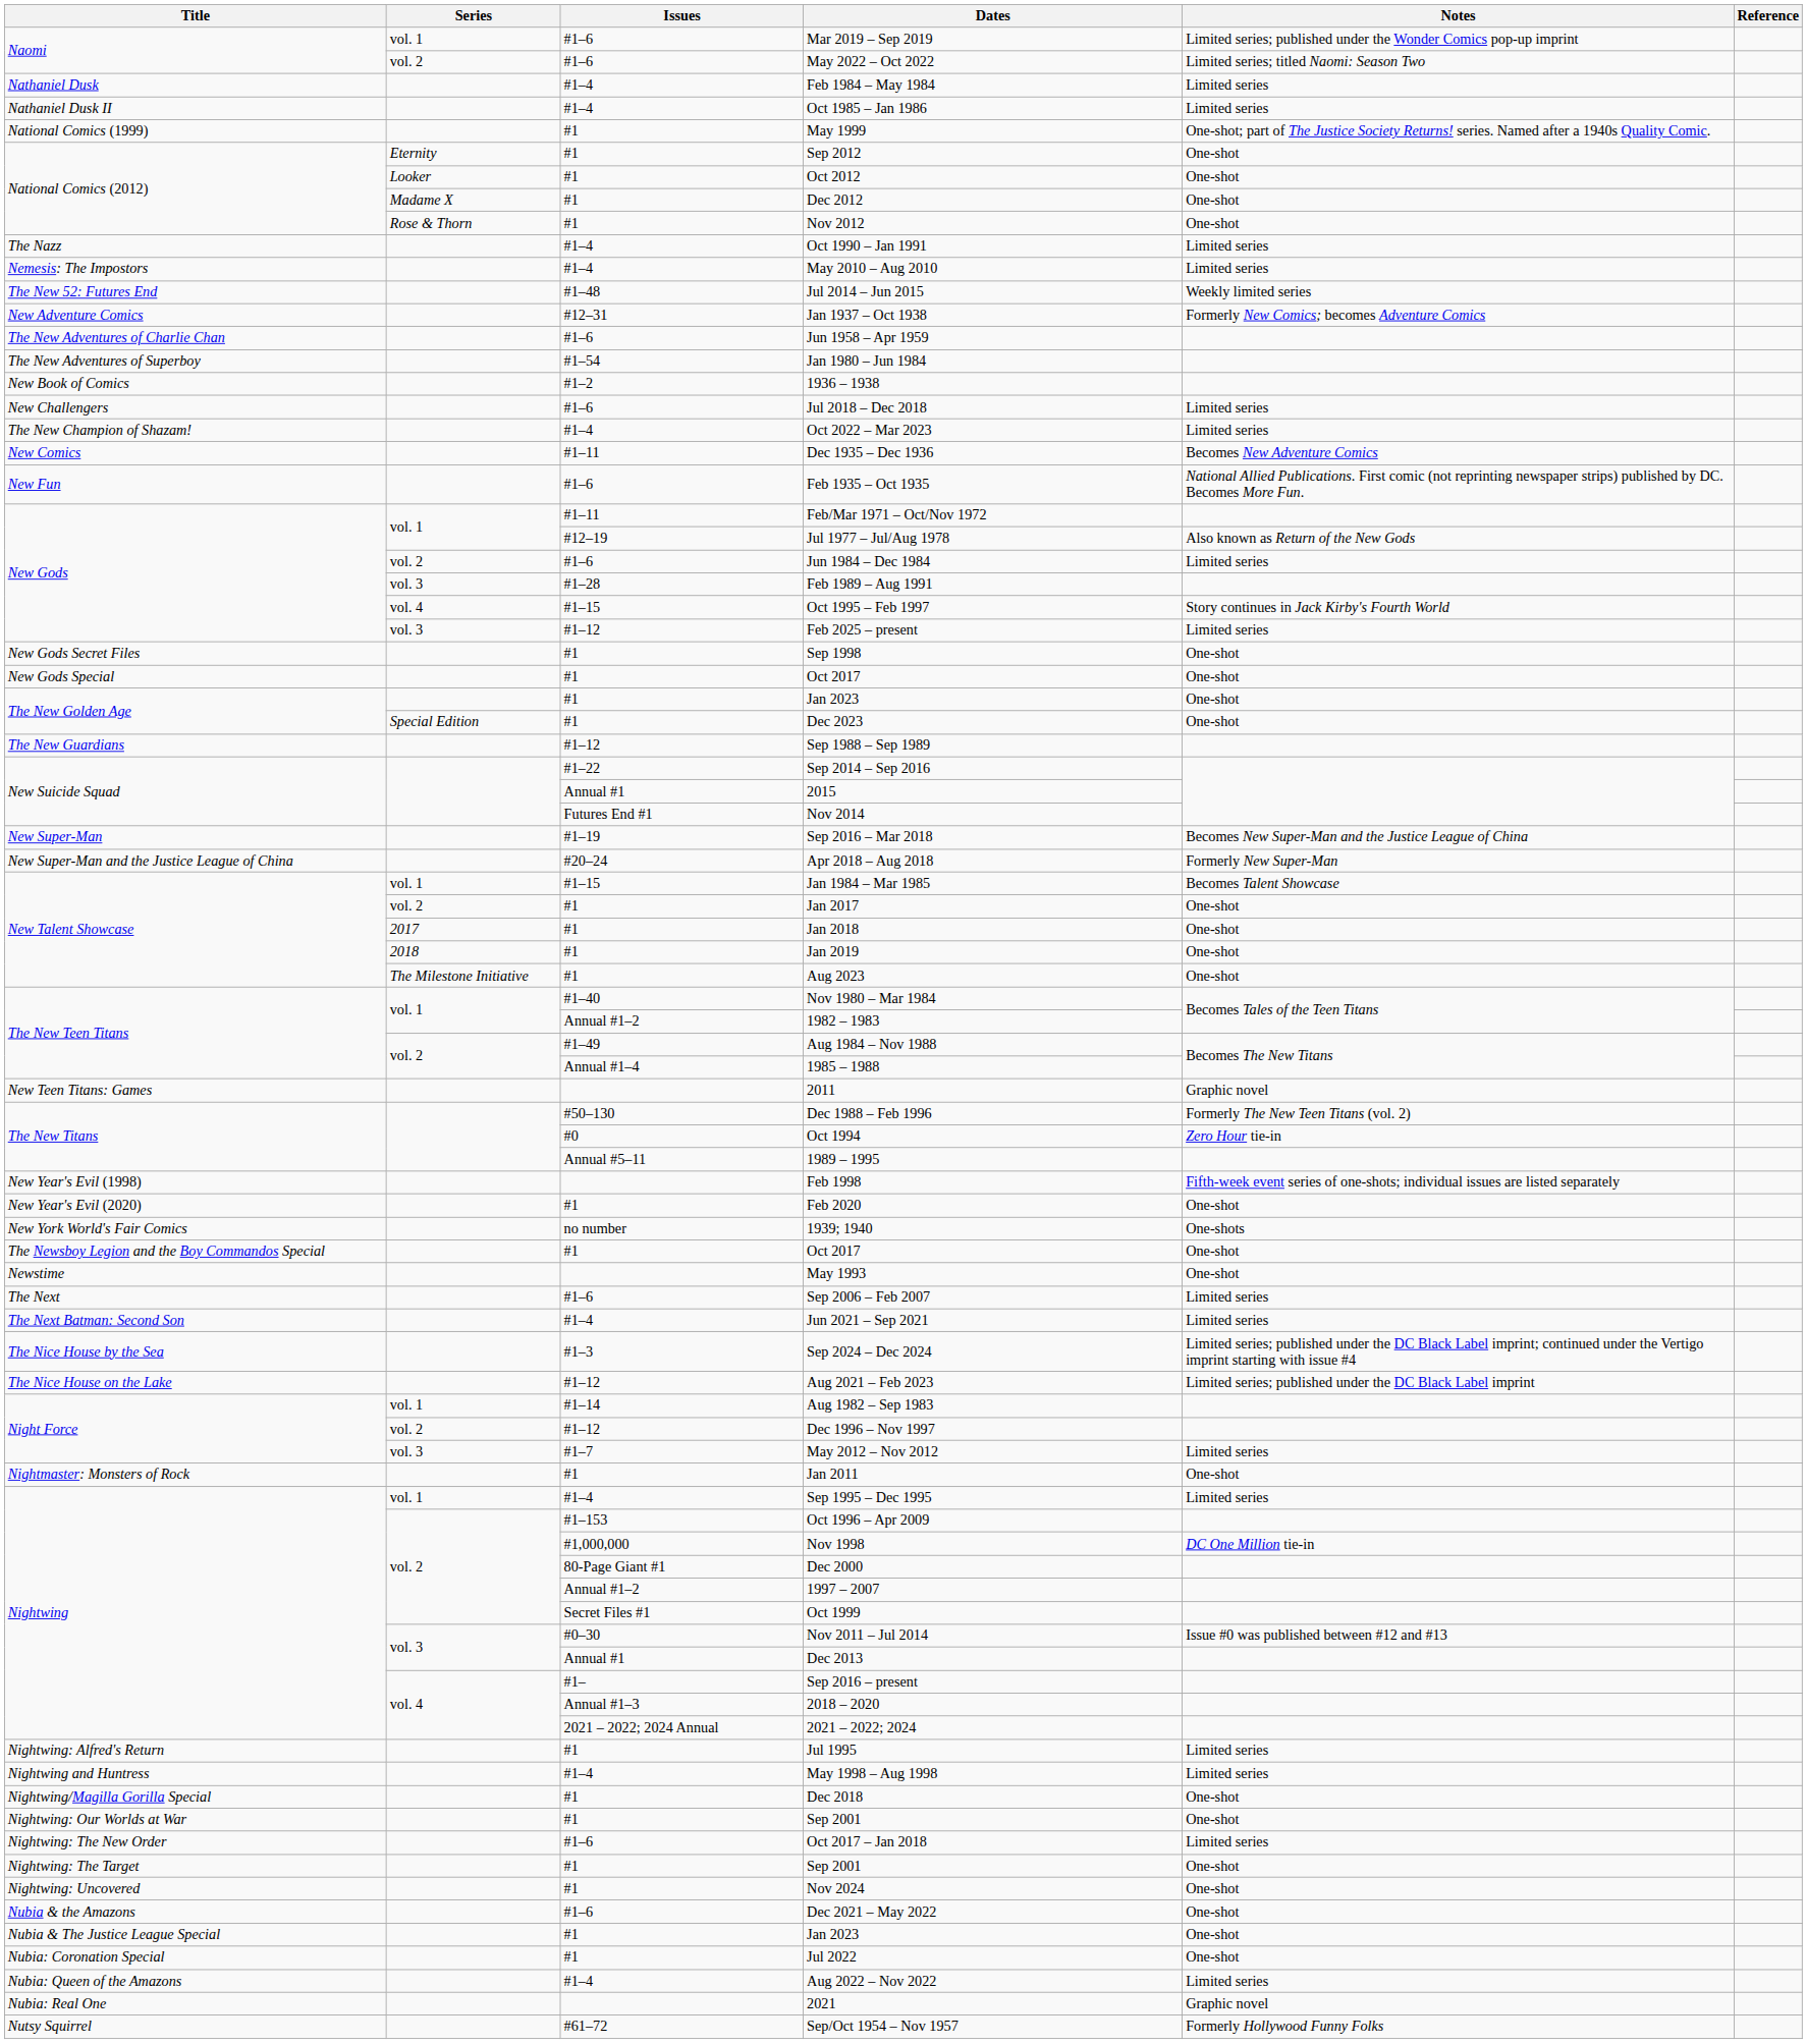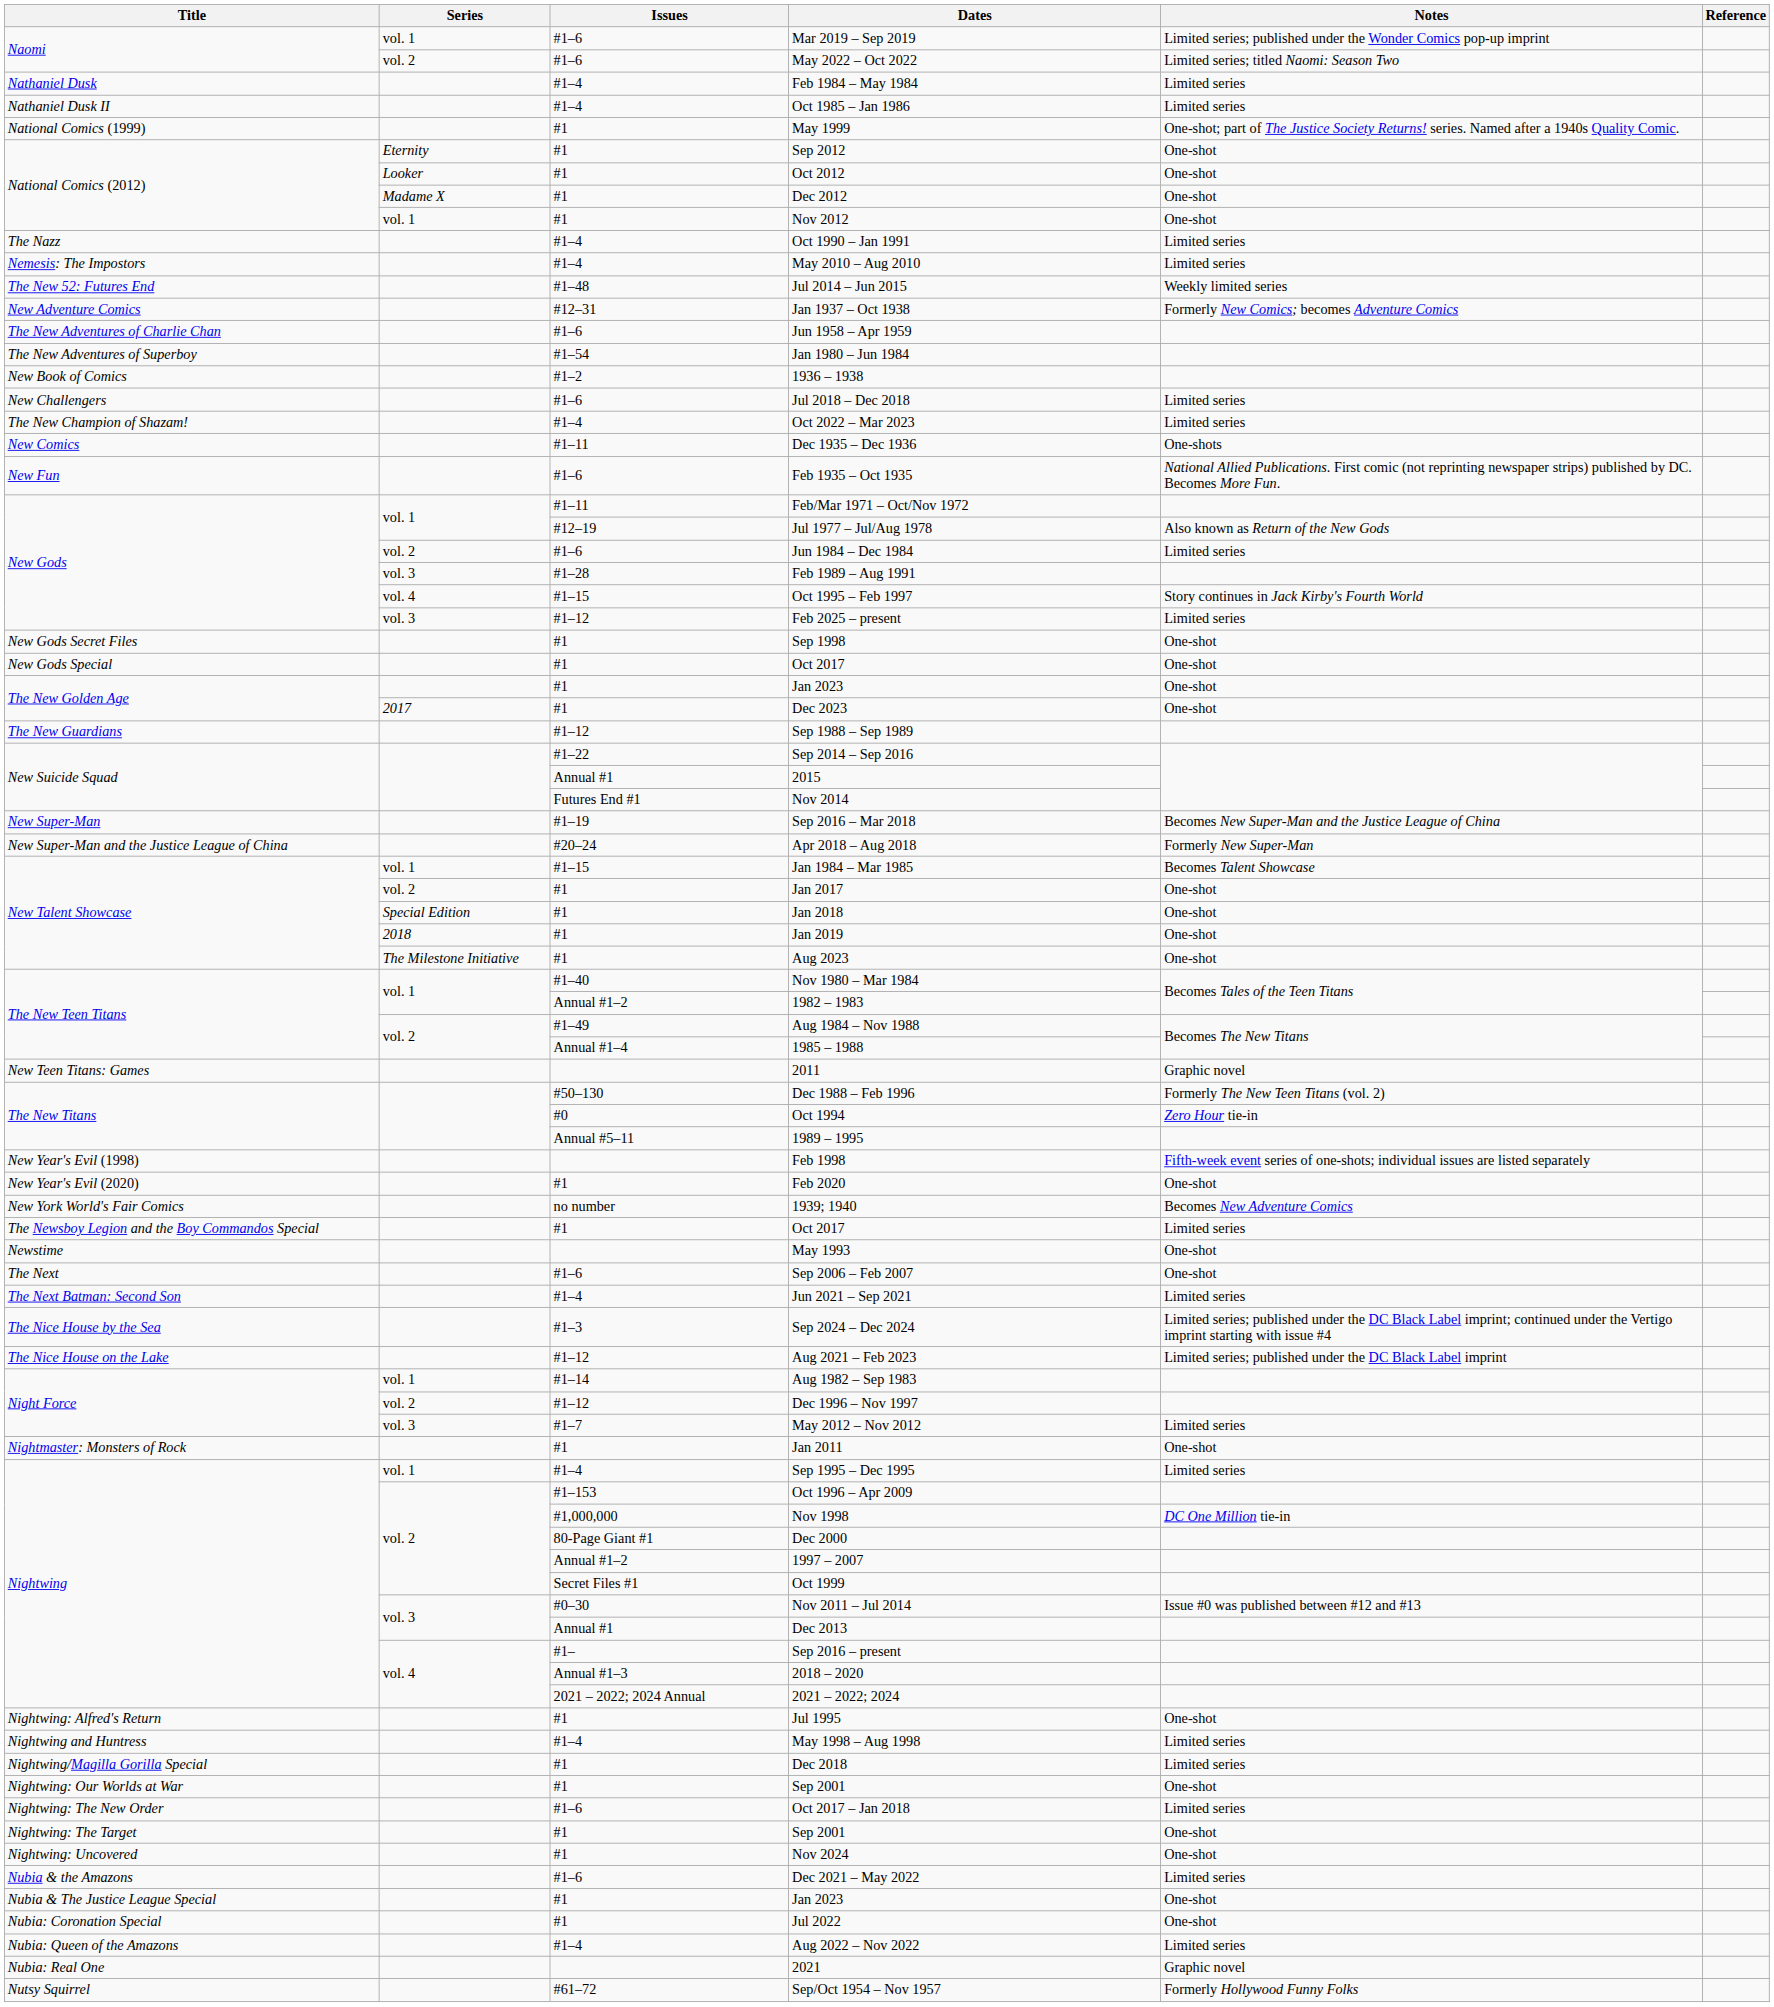Nov 2012 | Series: Rose & Thorn -> vol. 1
Dec 1935 – Dec 1936 | Notes: Becomes New Adventure Comics -> One-shots
Dec 2023 | Series: Special Edition -> 2017
Jan 2018 | Series: 2017 -> Special Edition
1939; 1940 | Notes: One-shots -> Becomes New Adventure Comics
The Newsboy Legion and the Boy Commandos Special / Oct 2017 | Notes: One-shot -> Limited series
Sep 2006 – Feb 2007 | Notes: Limited series -> One-shot
Jul 1995 | Notes: Limited series -> One-shot
Dec 2018 | Notes: One-shot -> Limited series
Dec 2021 – May 2022 | Notes: One-shot -> Limited series
